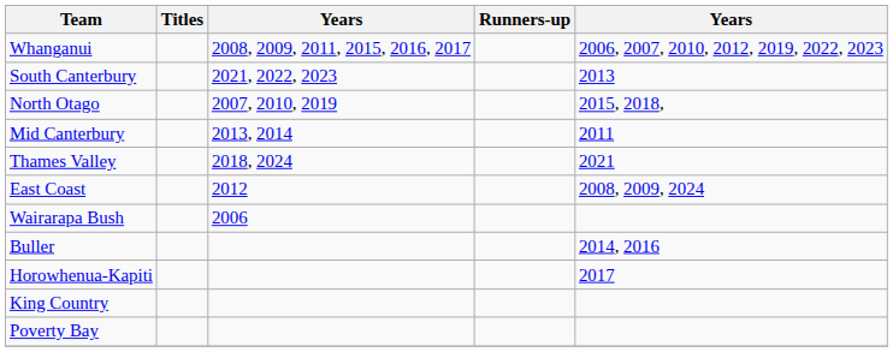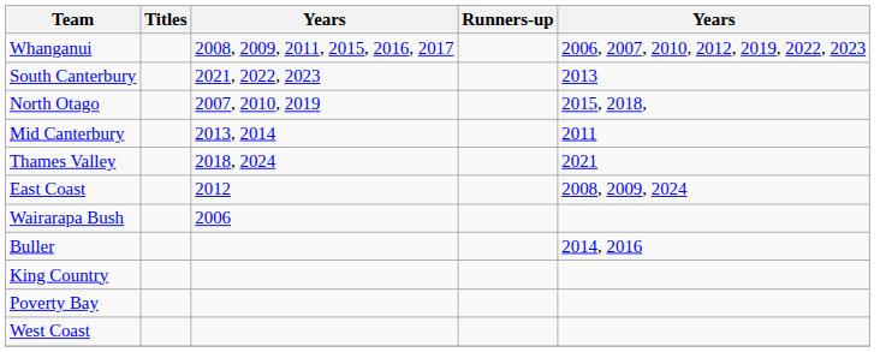- row: Horowhenua-Kapiti | 2017
+ row: West Coast
